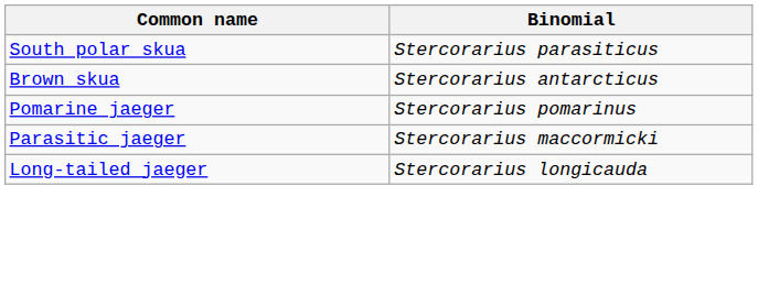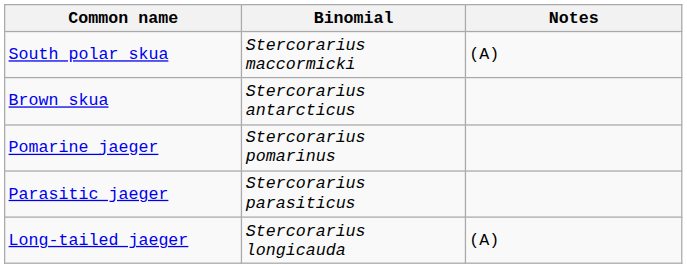+ column: Notes | (A) | (A)
South polar skua | Binomial: Stercorarius parasiticus -> Stercorarius maccormicki
Parasitic jaeger | Binomial: Stercorarius maccormicki -> Stercorarius parasiticus
